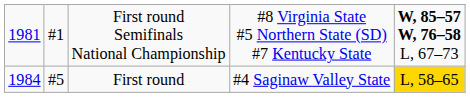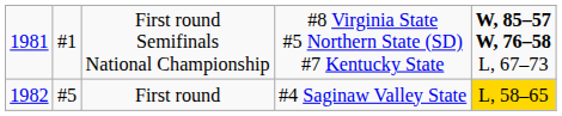First round | column 1: 1984 -> 1982
